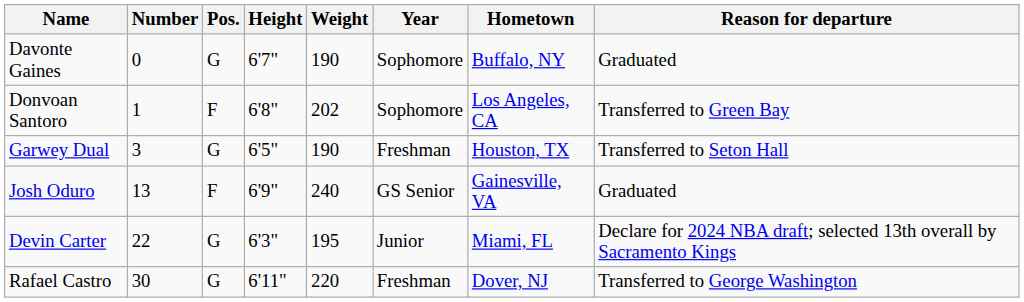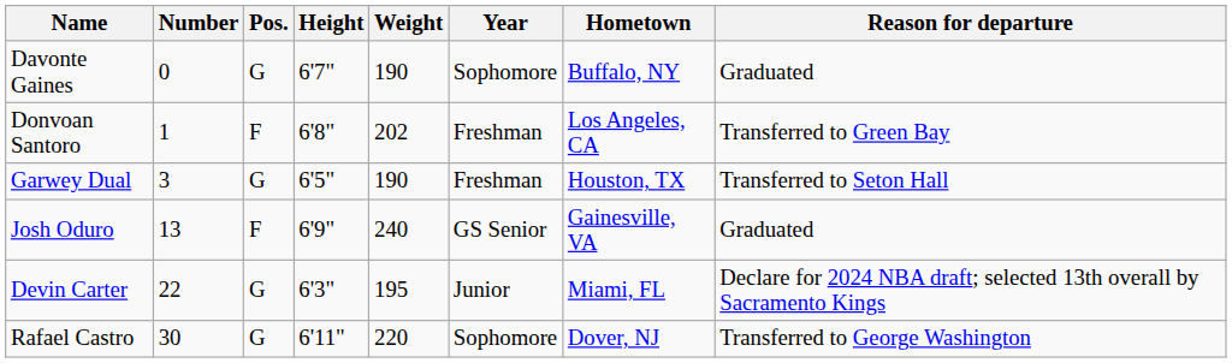Donvoan Santoro | Year: Sophomore -> Freshman
Rafael Castro | Year: Freshman -> Sophomore
